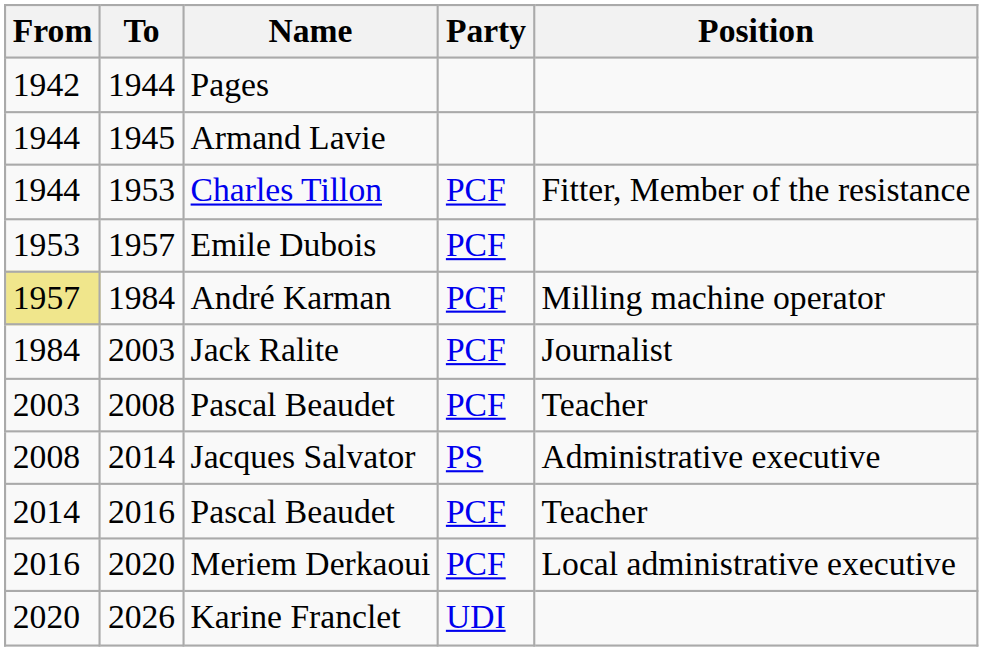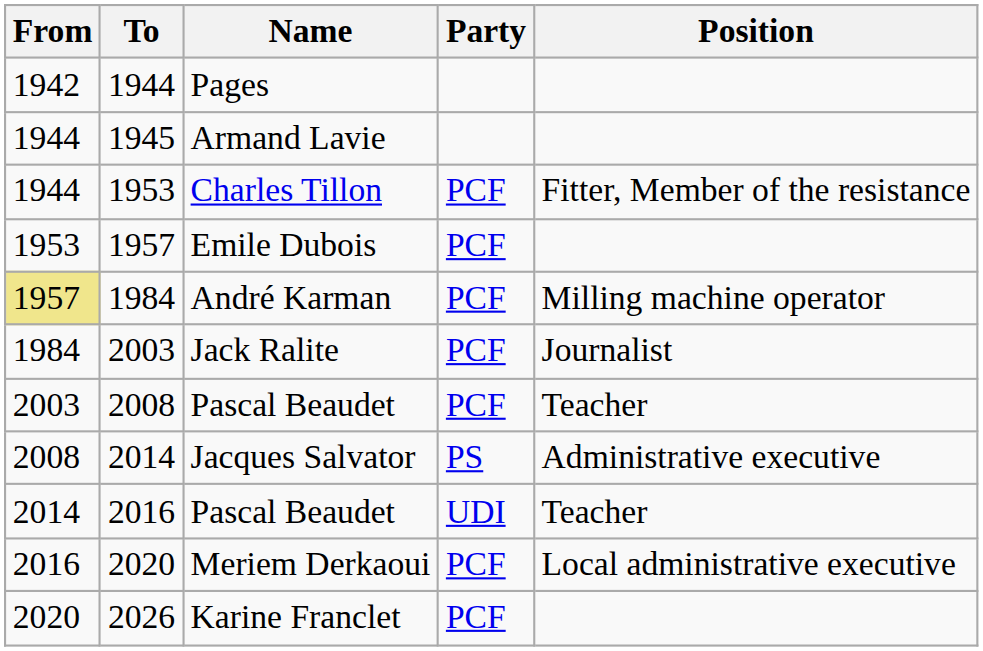2016 / Pascal Beaudet | Party: PCF -> UDI
Karine Franclet | Party: UDI -> PCF
